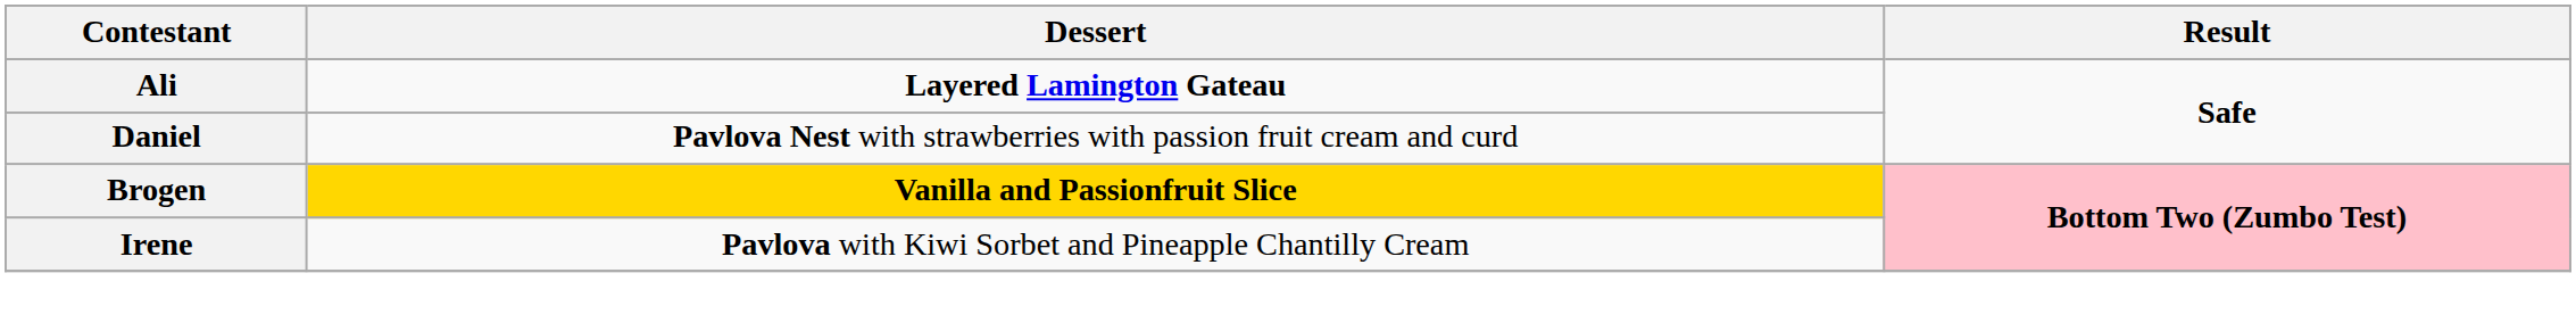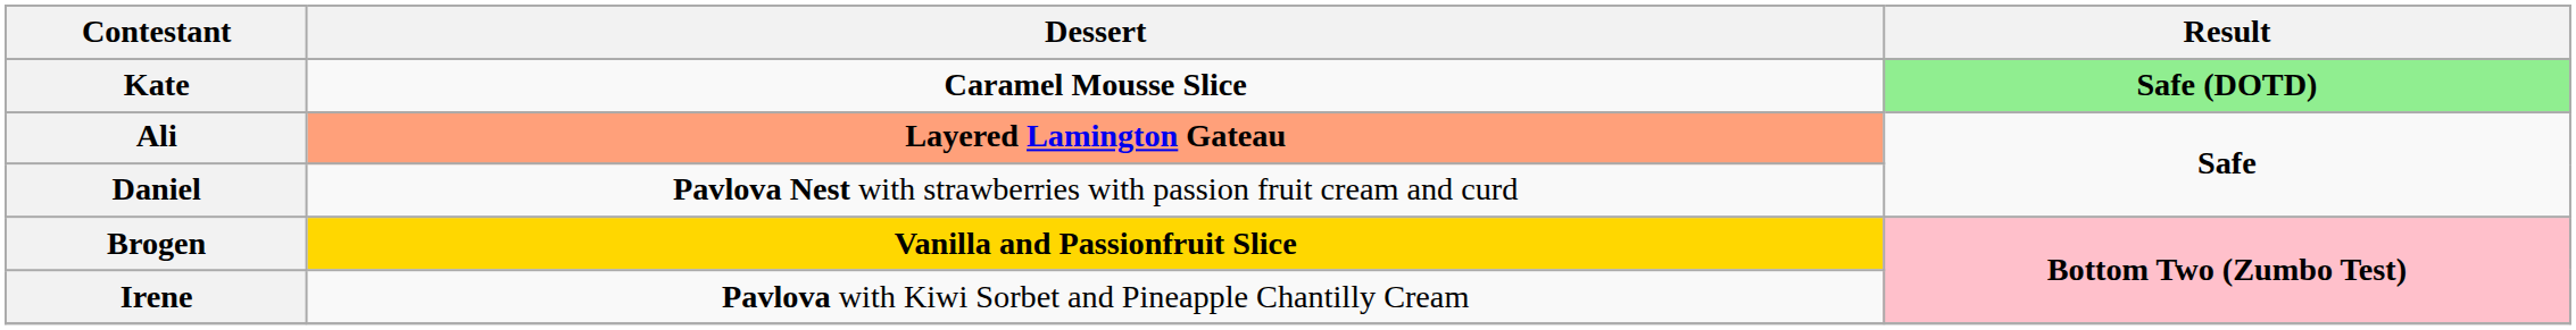+ row: Kate | Caramel Mousse Slice | Safe (DOTD)
Ali | Dessert: no background -> lightsalmon background
